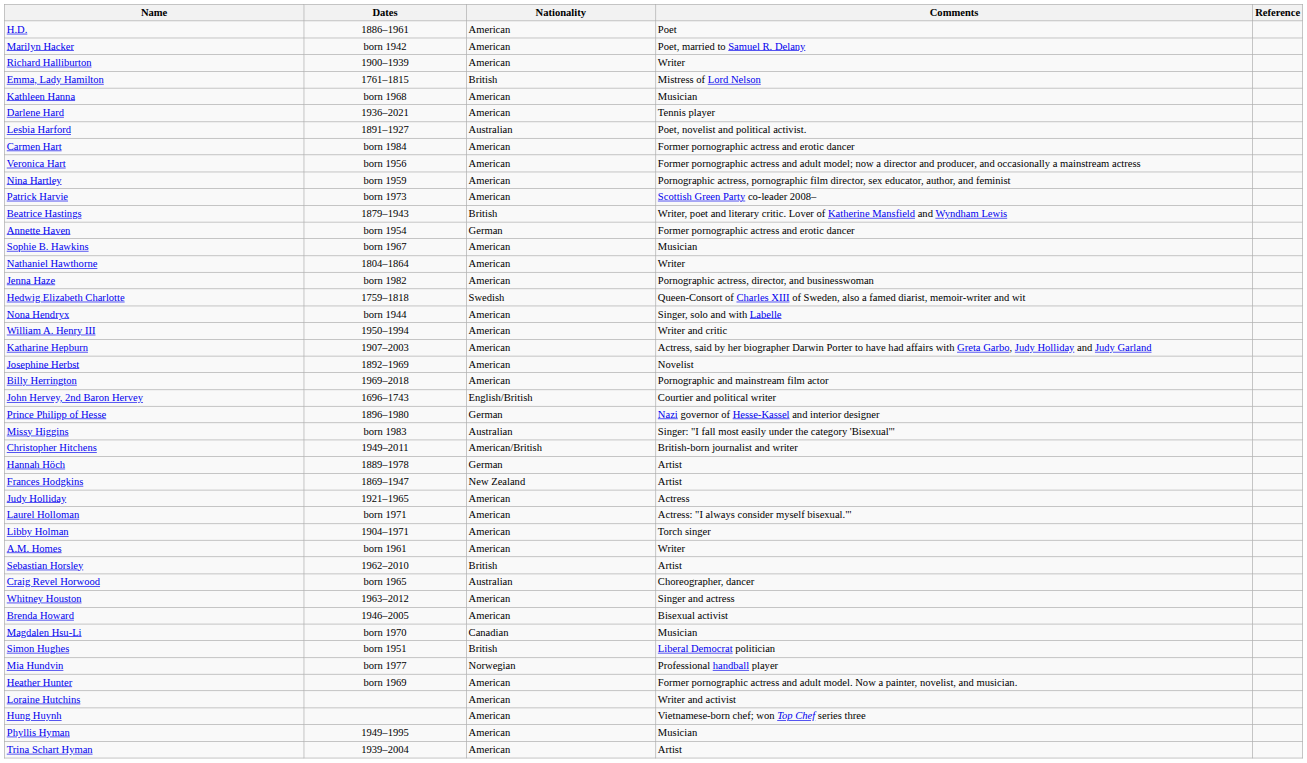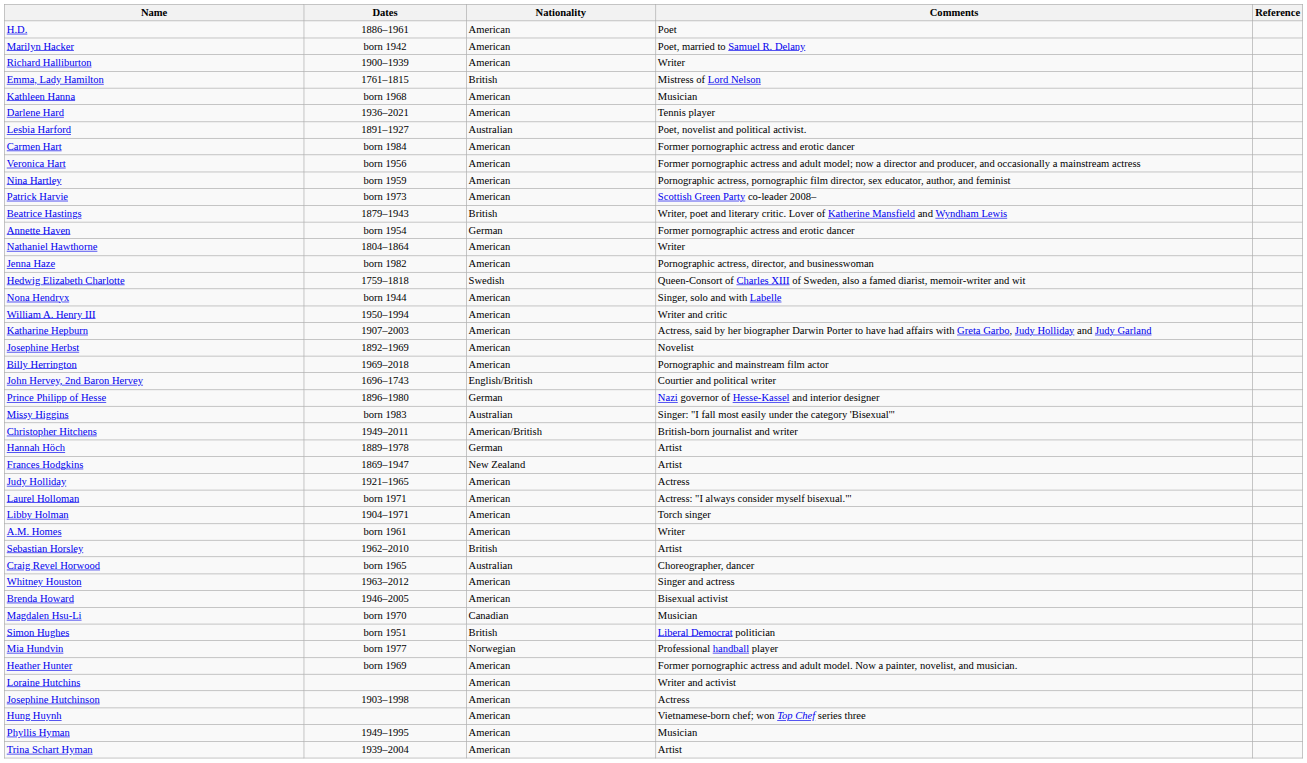- row: Sophie B. Hawkins | born 1967 | American | Musician
+ row: Josephine Hutchinson | 1903–1998 | American | Actress
